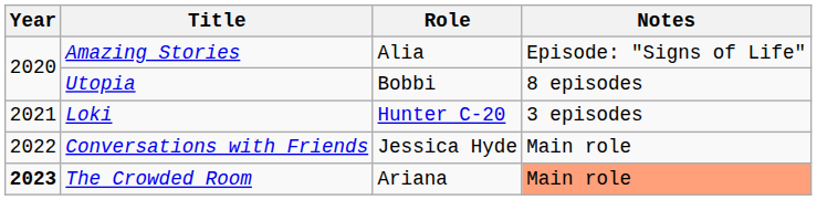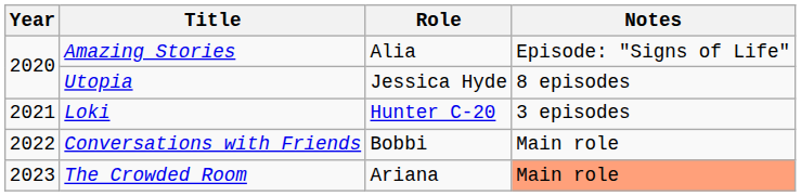Utopia | Role: Bobbi -> Jessica Hyde
Conversations with Friends | Role: Jessica Hyde -> Bobbi
The Crowded Room | Year: bold -> normal
